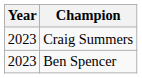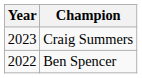Ben Spencer | Year: 2023 -> 2022
